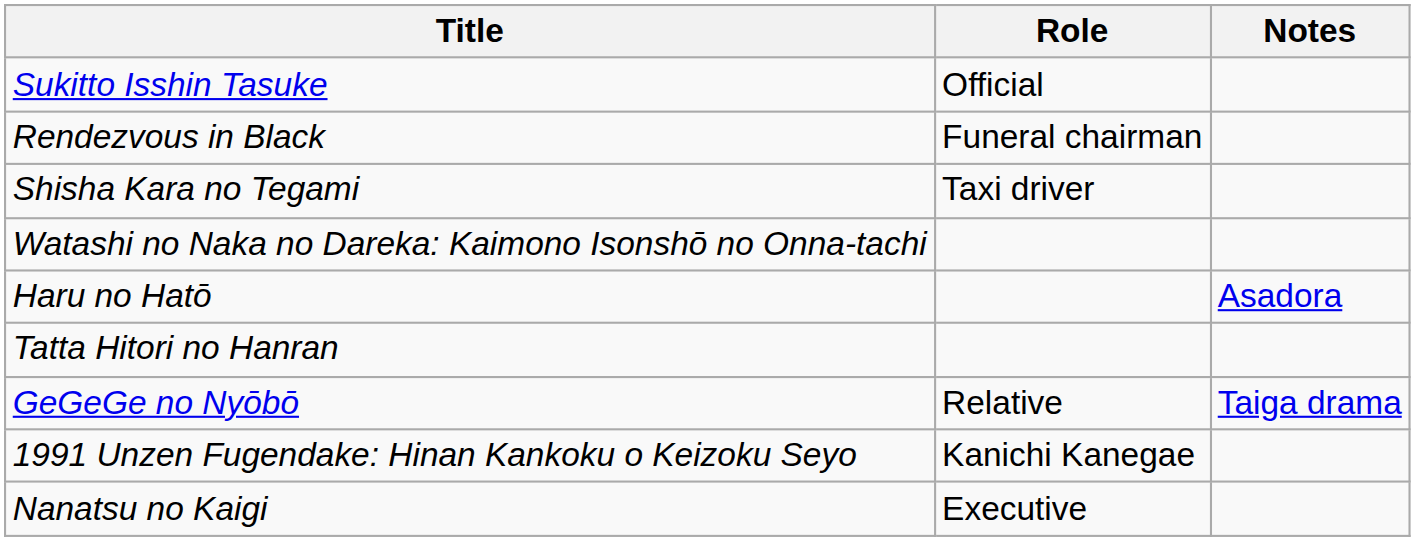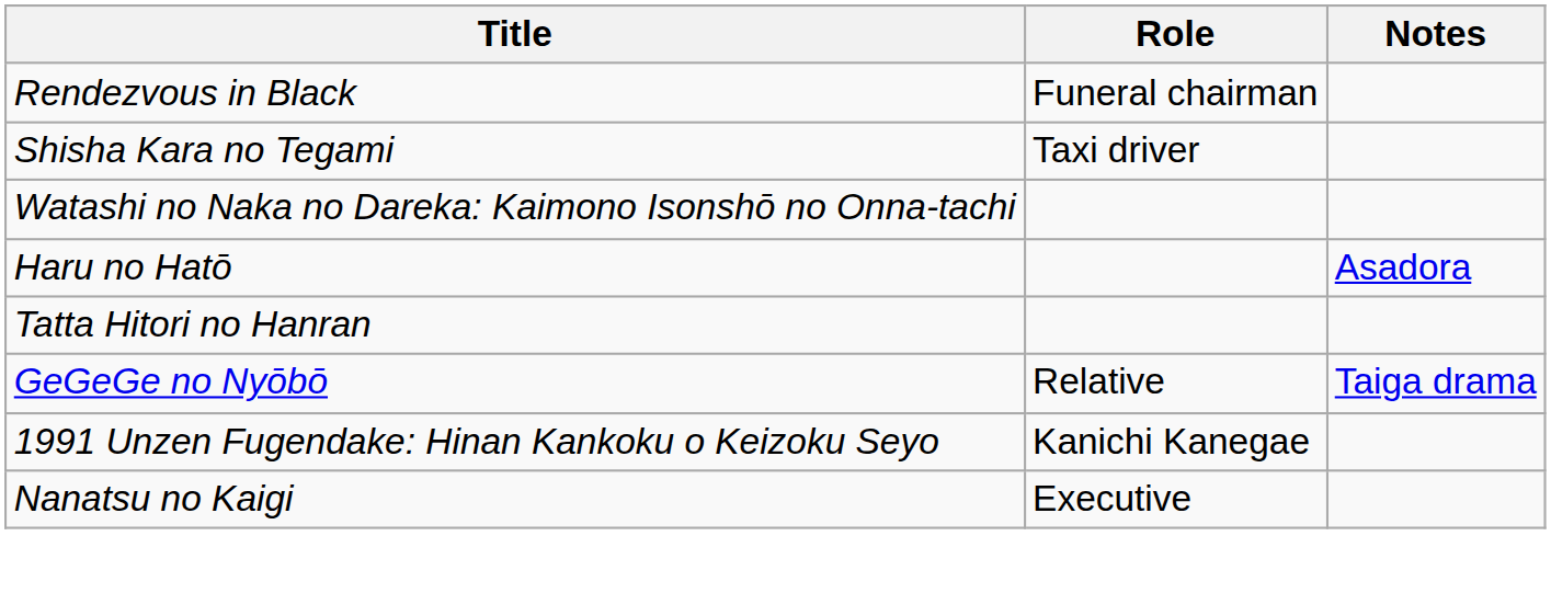- row: Sukitto Isshin Tasuke | Official
